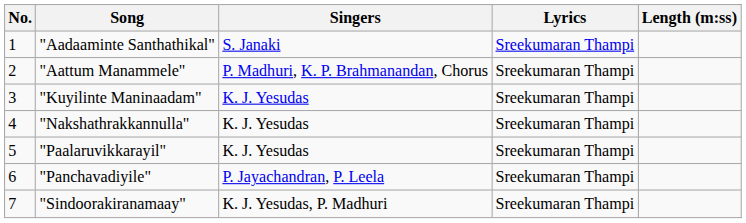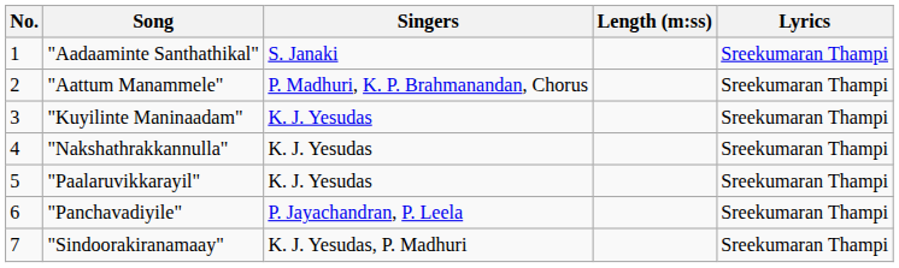columns swapped: Lyrics <-> Length (m:ss)
